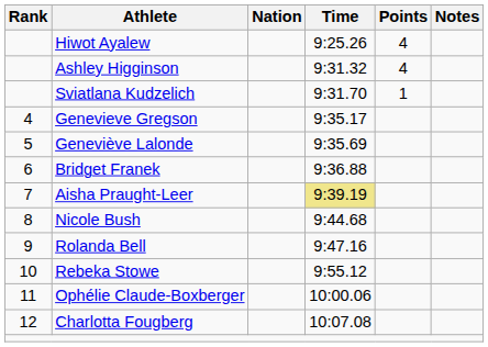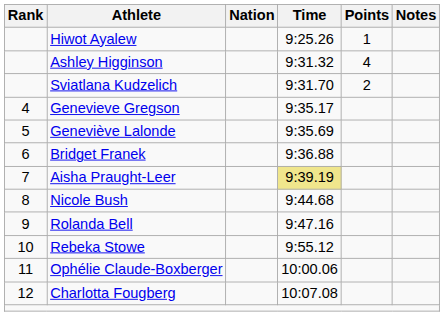Hiwot Ayalew | Points: 4 -> 1
Sviatlana Kudzelich | Points: 1 -> 2
